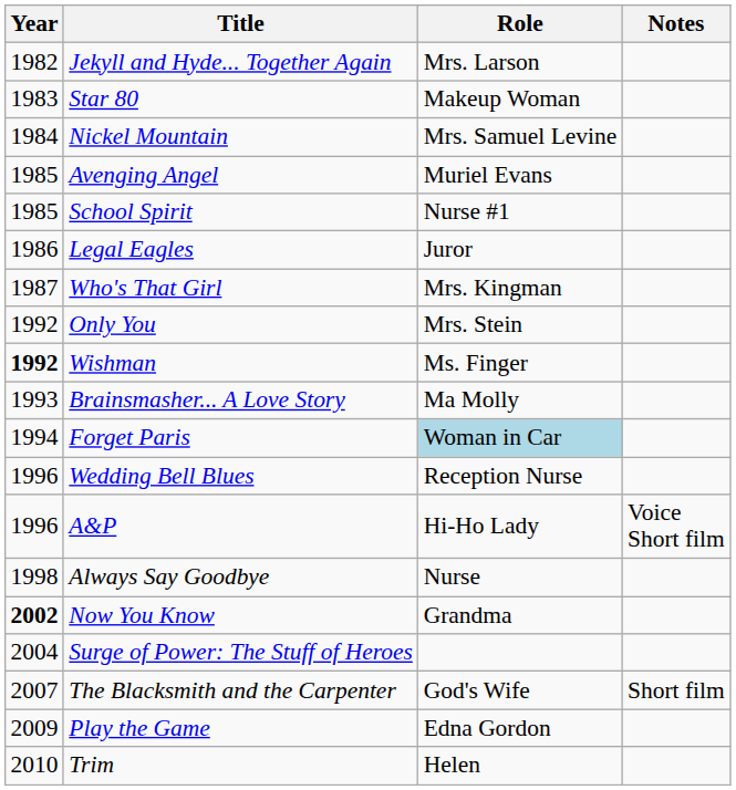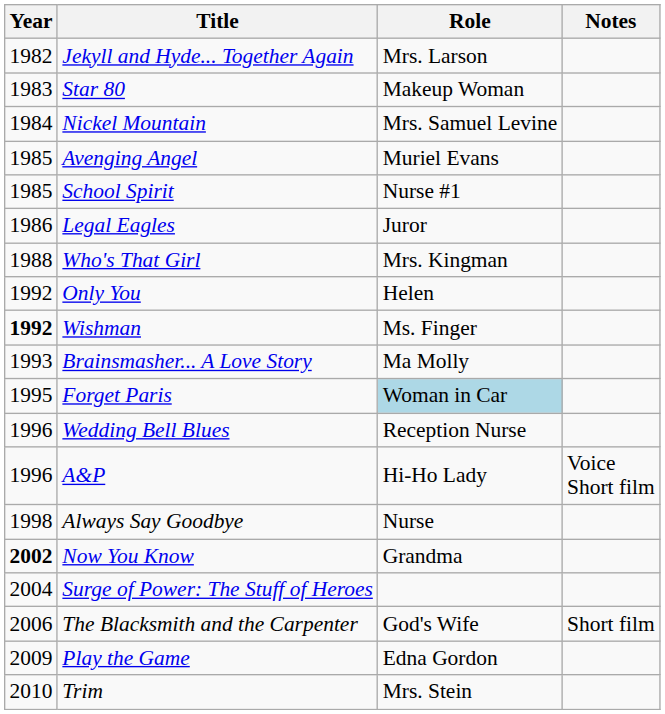Who's That Girl | Year: 1987 -> 1988
Only You | Role: Mrs. Stein -> Helen
Forget Paris | Year: 1994 -> 1995
The Blacksmith and the Carpenter | Year: 2007 -> 2006
Trim | Role: Helen -> Mrs. Stein
